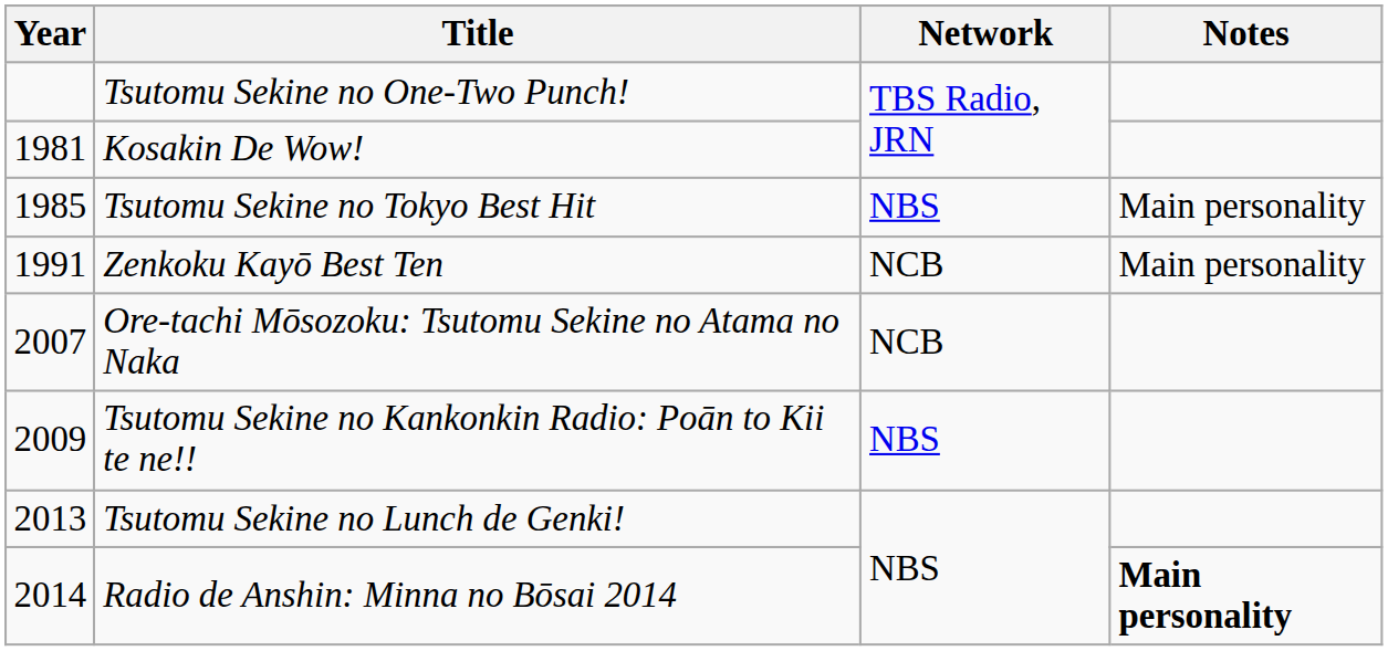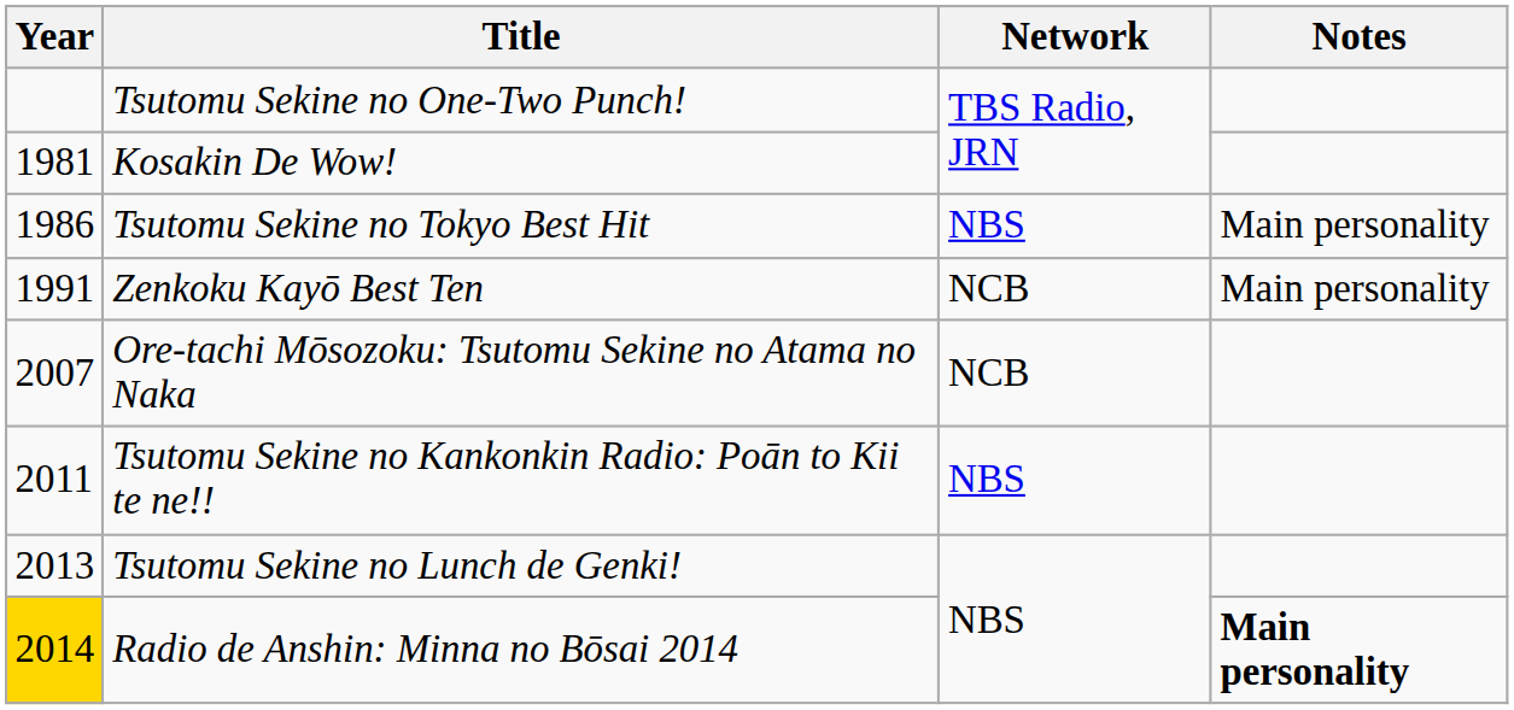Tsutomu Sekine no Tokyo Best Hit | Year: 1985 -> 1986
Tsutomu Sekine no Kankonkin Radio: Poān to Kii te ne!! | Year: 2009 -> 2011
Radio de Anshin: Minna no Bōsai 2014 | Year: no background -> gold background
